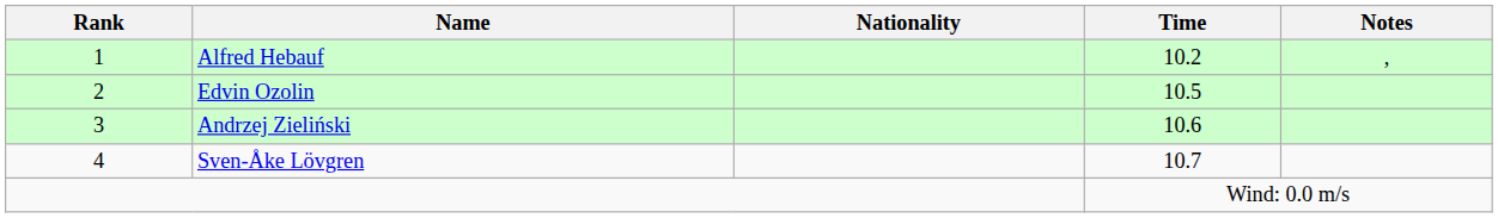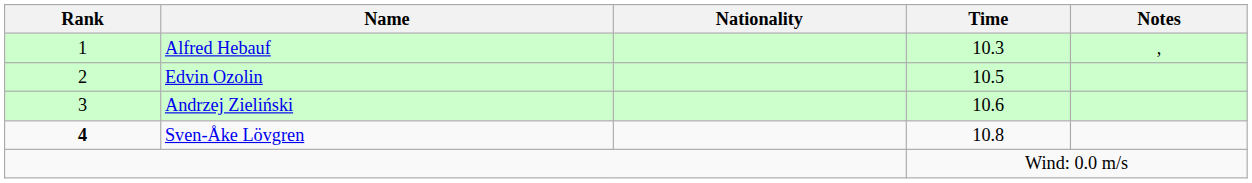Alfred Hebauf | Time: 10.2 -> 10.3
Sven-Åke Lövgren | Rank: normal -> bold
Sven-Åke Lövgren | Time: 10.7 -> 10.8
